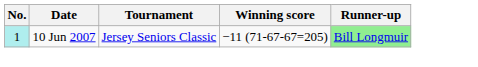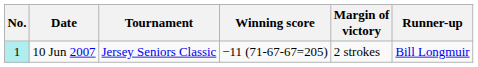+ column: Margin of victory | 2 strokes
10 Jun 2007 | Runner-up: lightgreen background -> no background
